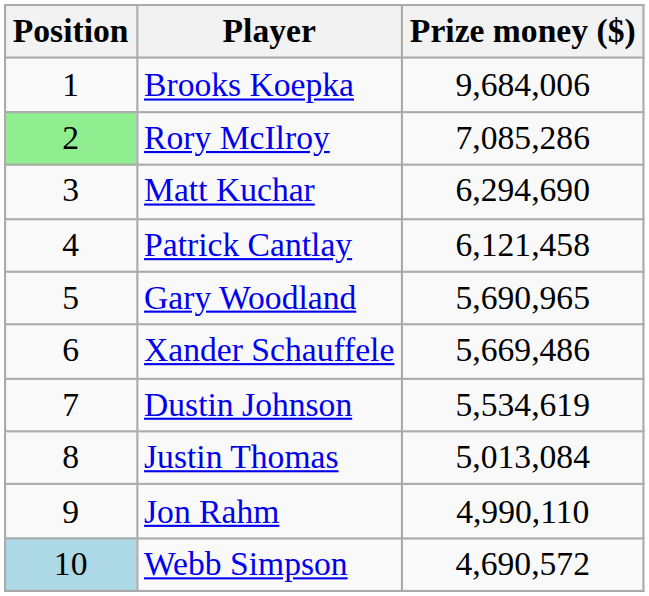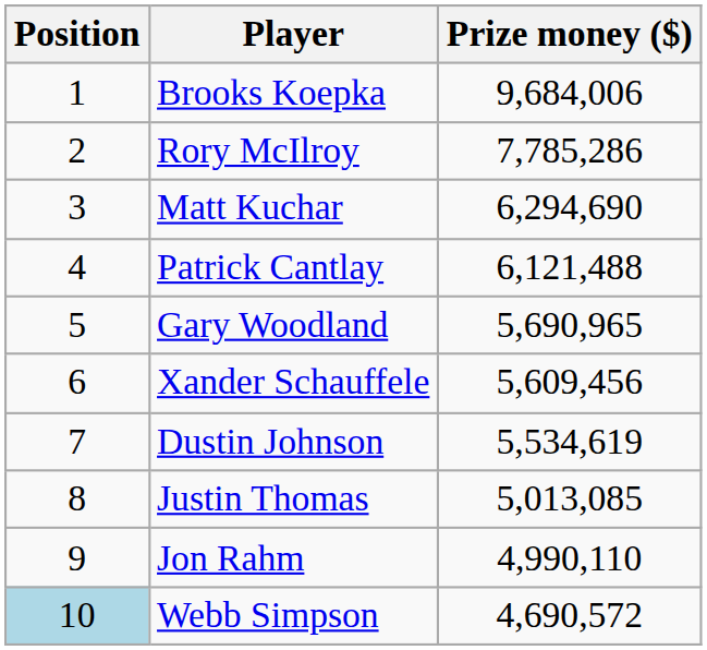Rory McIlroy | Position: lightgreen background -> no background
Rory McIlroy | Prize money ($): 7,085,286 -> 7,785,286
Patrick Cantlay | Prize money ($): 6,121,458 -> 6,121,488
Xander Schauffele | Prize money ($): 5,669,486 -> 5,609,456
Justin Thomas | Prize money ($): 5,013,084 -> 5,013,085
